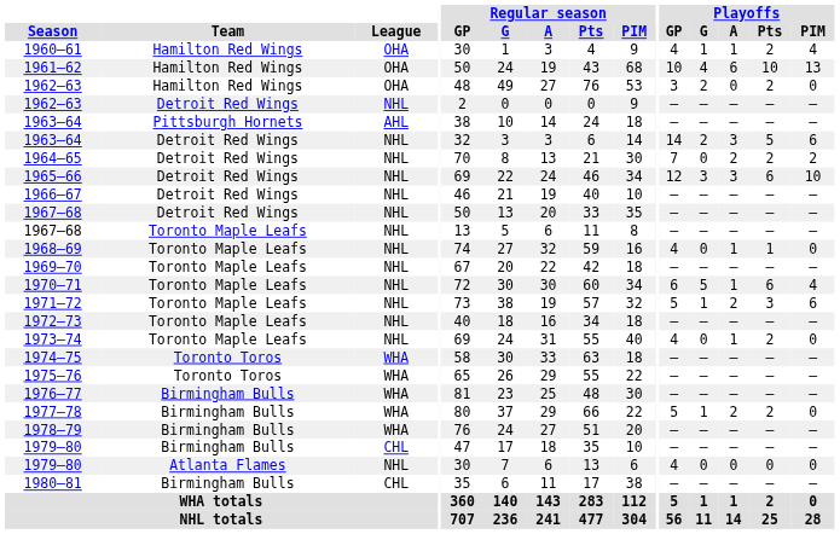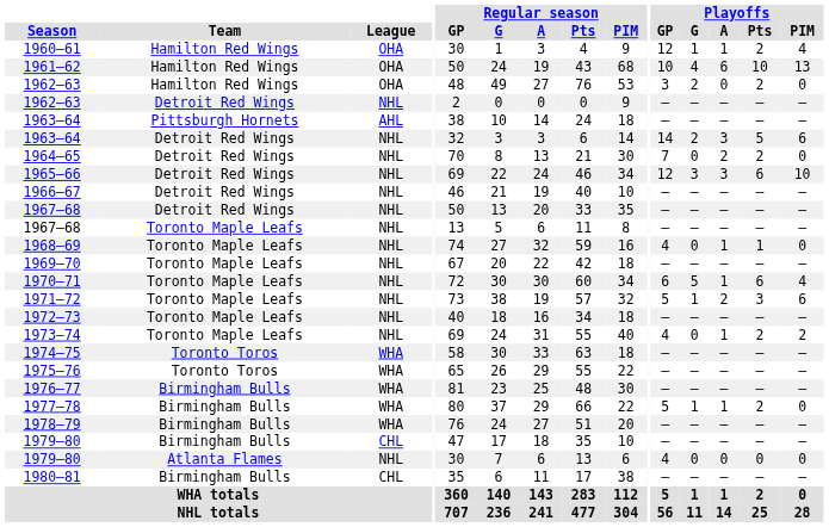1960–61 | Playoffs / GP: 4 -> 12
1964–65 | Playoffs / PIM: 2 -> 0
1973–74 | Playoffs / PIM: 0 -> 2
1977–78 | Playoffs / A: 2 -> 1
